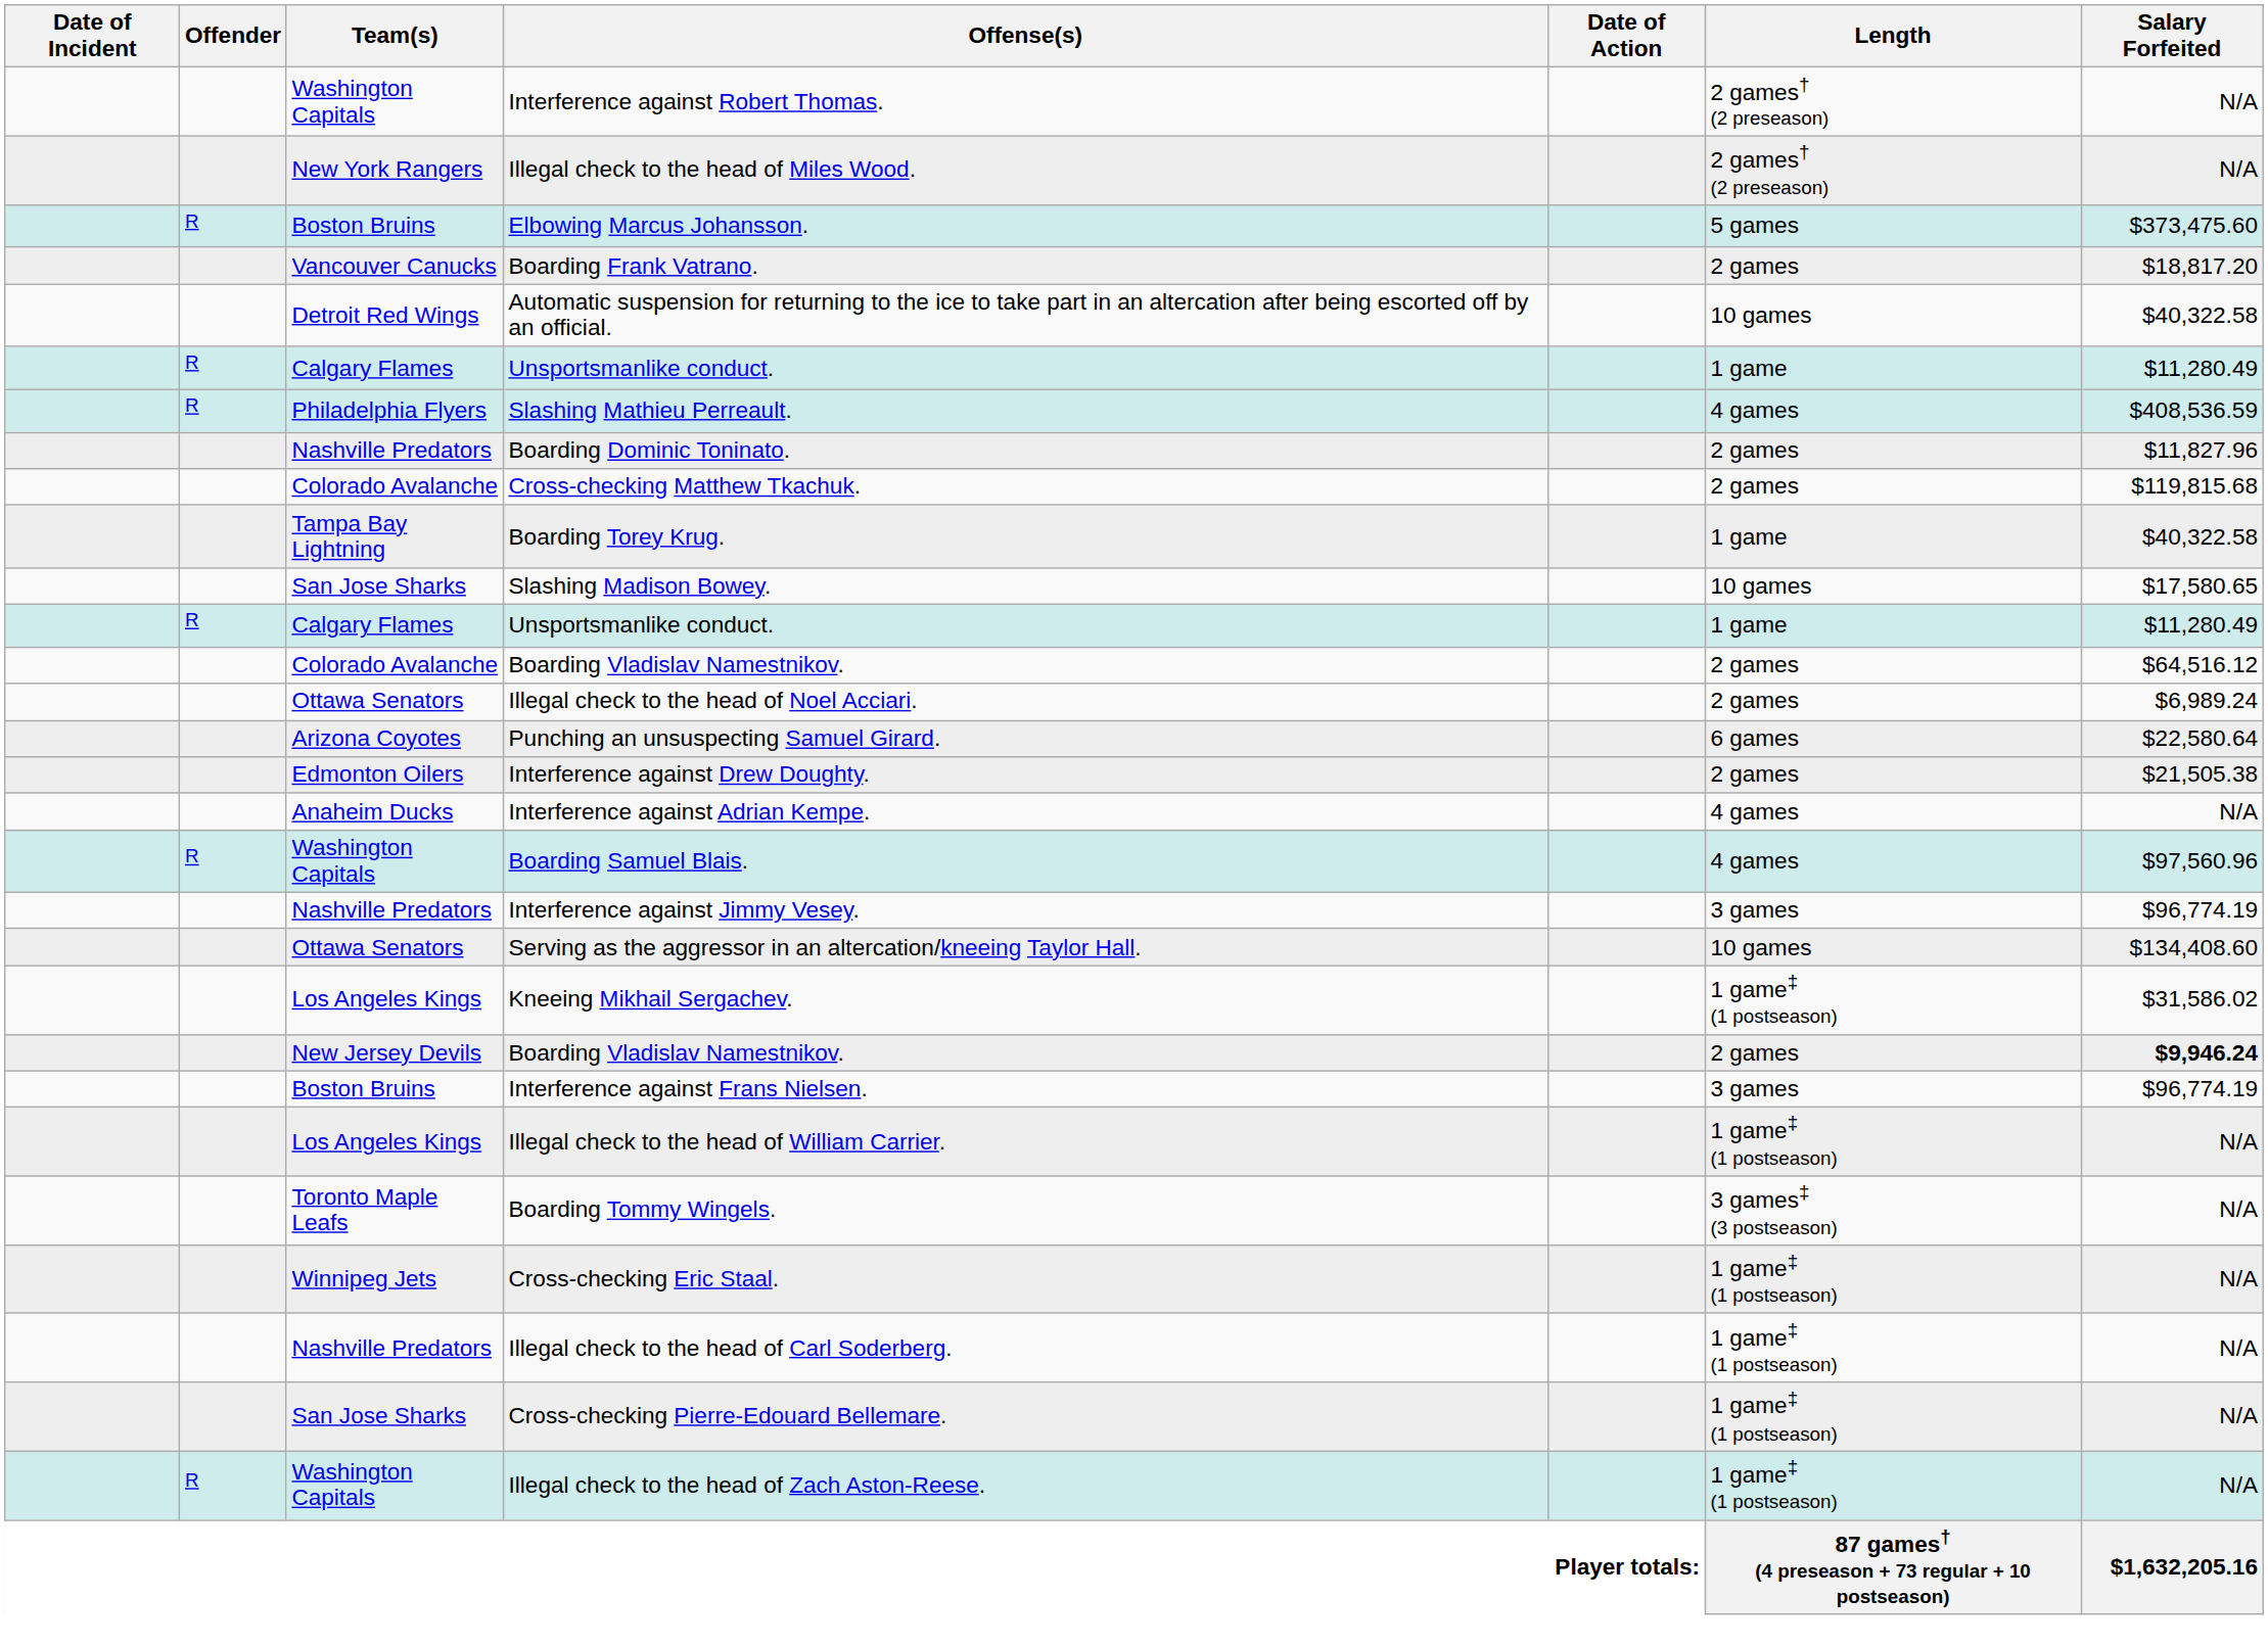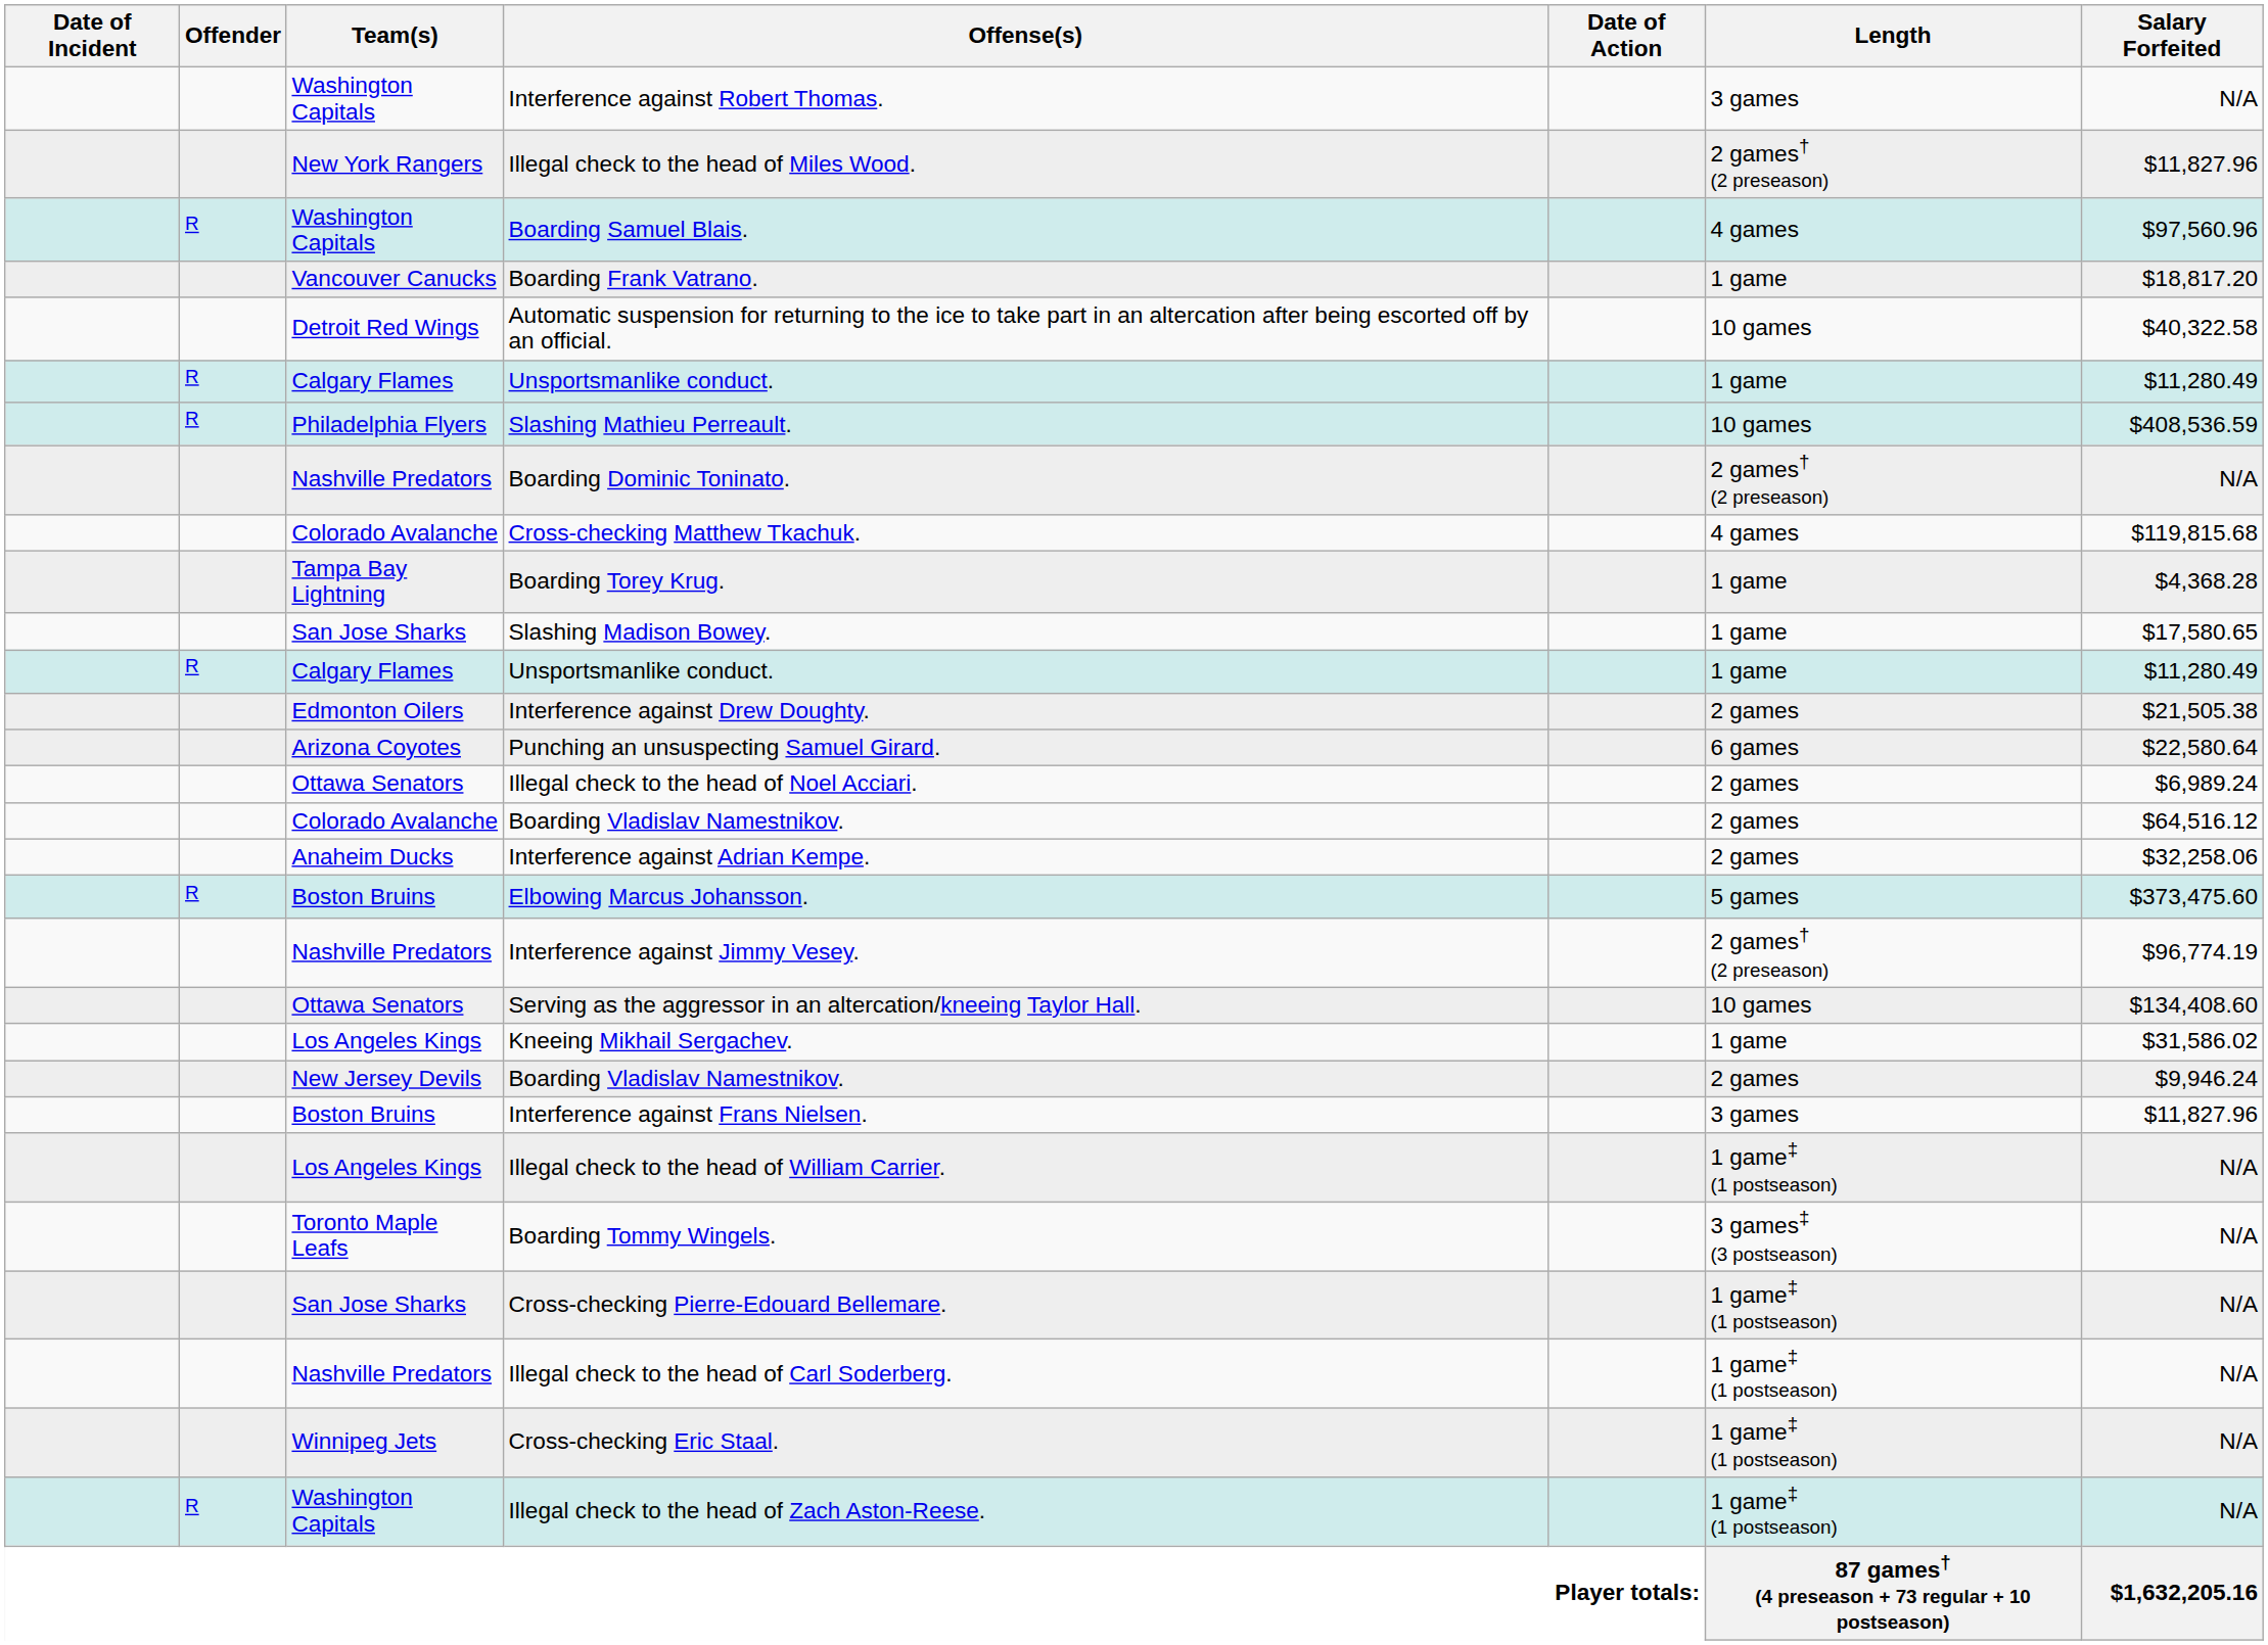Interference against Robert Thomas. | Length: 2 games† (2 preseason) -> 3 games
Illegal check to the head of Miles Wood. | Salary Forfeited: N/A -> $11,827.96
rows swapped: Boarding Samuel Blais. <-> Elbowing Marcus Johansson.
Boarding Frank Vatrano. | Length: 2 games -> 1 game
Slashing Mathieu Perreault. | Length: 4 games -> 10 games
Boarding Dominic Toninato. | Length: 2 games -> 2 games† (2 preseason)
Boarding Dominic Toninato. | Salary Forfeited: $11,827.96 -> N/A
Cross-checking Matthew Tkachuk. | Length: 2 games -> 4 games
Boarding Torey Krug. | Salary Forfeited: $40,322.58 -> $4,368.28
Slashing Madison Bowey. | Length: 10 games -> 1 game
rows swapped: Colorado Avalanche / Boarding Vladislav Namestnikov. <-> Interference against Drew Doughty.
rows swapped: Punching an unsuspecting Samuel Girard. <-> Illegal check to the head of Noel Acciari.
Interference against Adrian Kempe. | Length: 4 games -> 2 games
Interference against Adrian Kempe. | Salary Forfeited: N/A -> $32,258.06
Interference against Jimmy Vesey. | Length: 3 games -> 2 games† (2 preseason)
Kneeing Mikhail Sergachev. | Length: 1 game‡ (1 postseason) -> 1 game
New Jersey Devils / Boarding Vladislav Namestnikov. | Salary Forfeited: bold -> normal
Interference against Frans Nielsen. | Salary Forfeited: $96,774.19 -> $11,827.96
rows swapped: Cross-checking Eric Staal. <-> Cross-checking Pierre-Edouard Bellemare.
